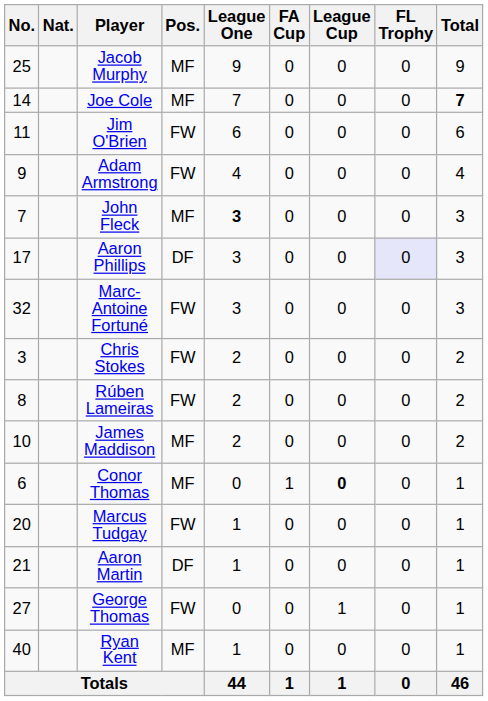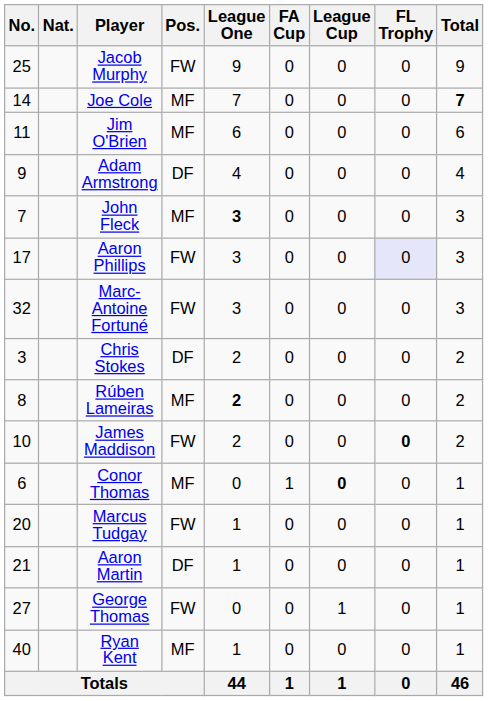Jacob Murphy | Pos.: MF -> FW
Jim O'Brien | Pos.: FW -> MF
Adam Armstrong | Pos.: FW -> DF
Aaron Phillips | Pos.: DF -> FW
Chris Stokes | Pos.: FW -> DF
Rúben Lameiras | Pos.: FW -> MF
Rúben Lameiras | League One: normal -> bold
James Maddison | Pos.: MF -> FW
James Maddison | FL Trophy: normal -> bold
